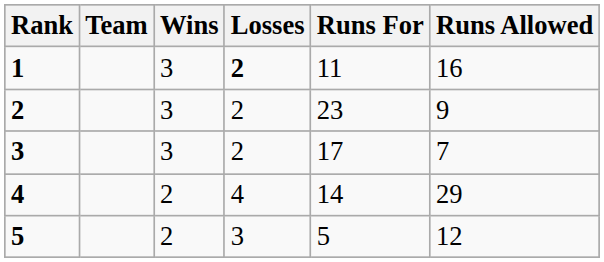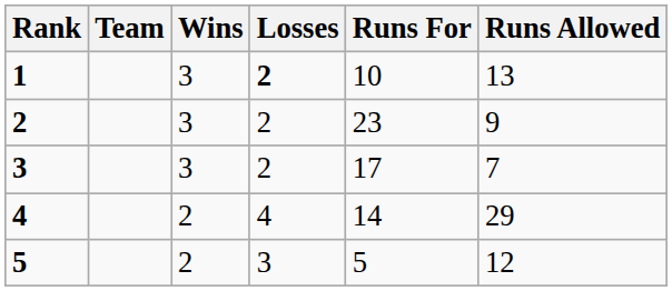1 | Runs For: 11 -> 10
1 | Runs Allowed: 16 -> 13
